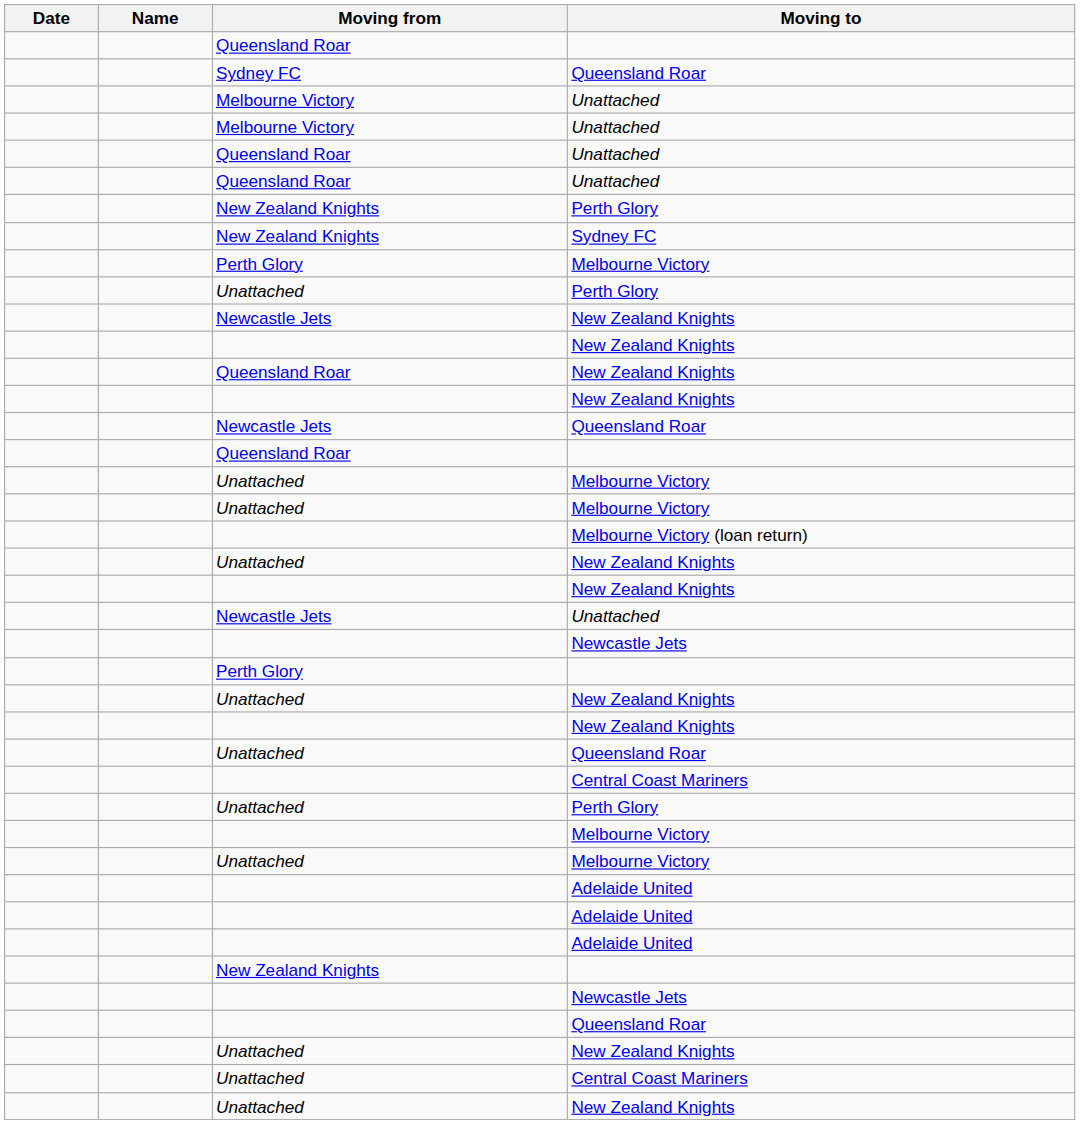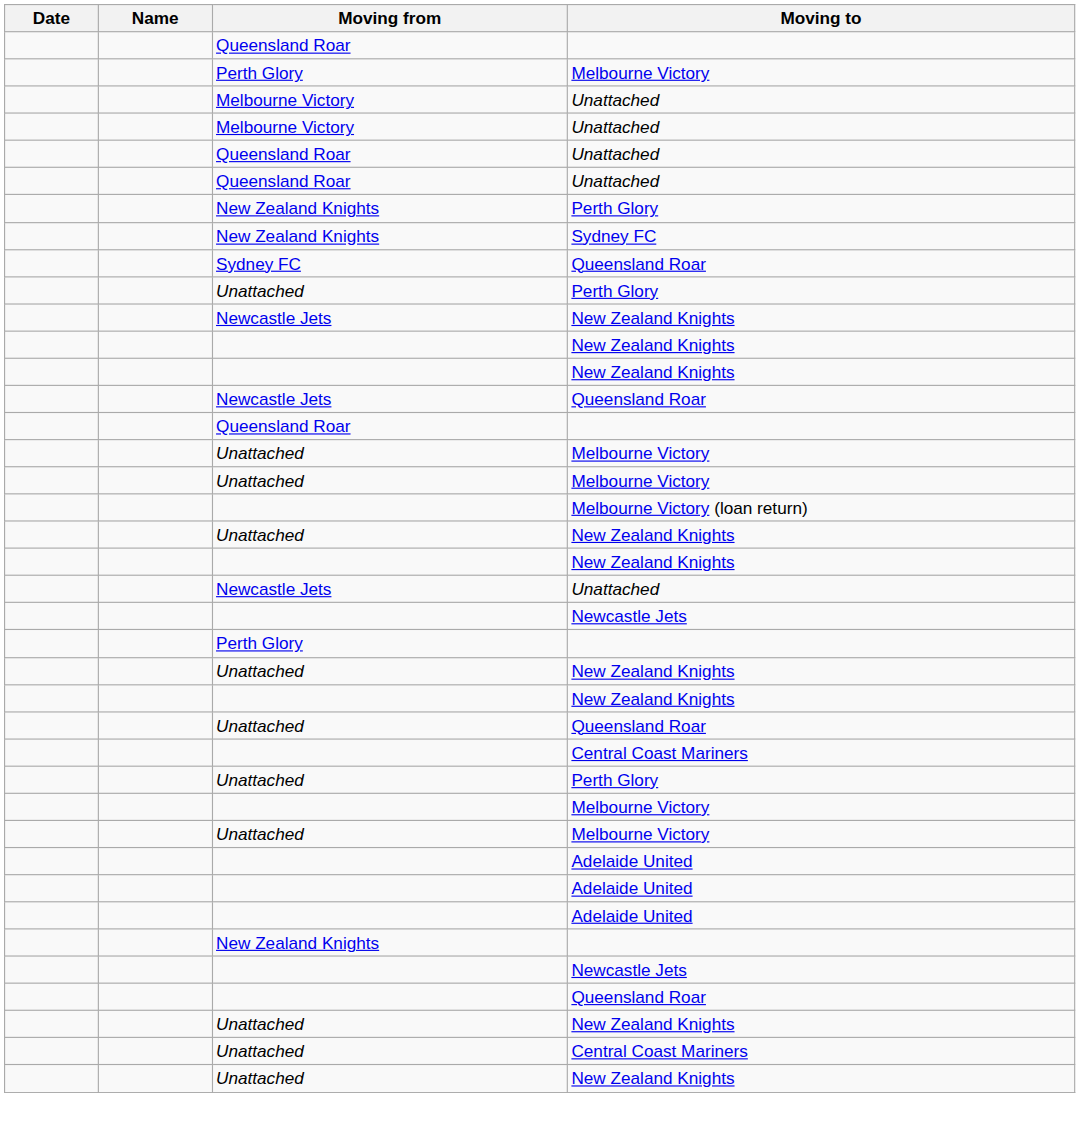rows swapped: Perth Glory / Melbourne Victory <-> Sydney FC / Queensland Roar
- row: Queensland Roar | New Zealand Knights
